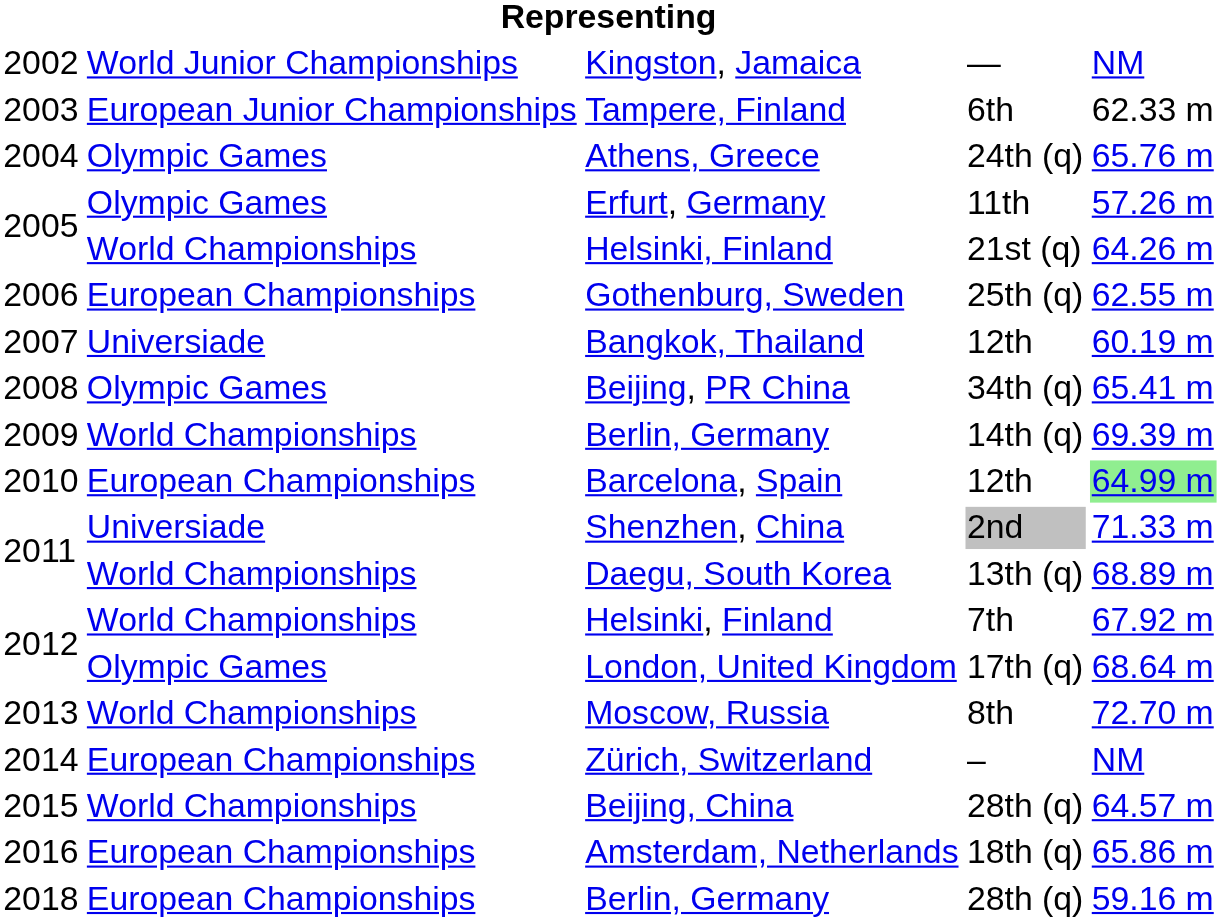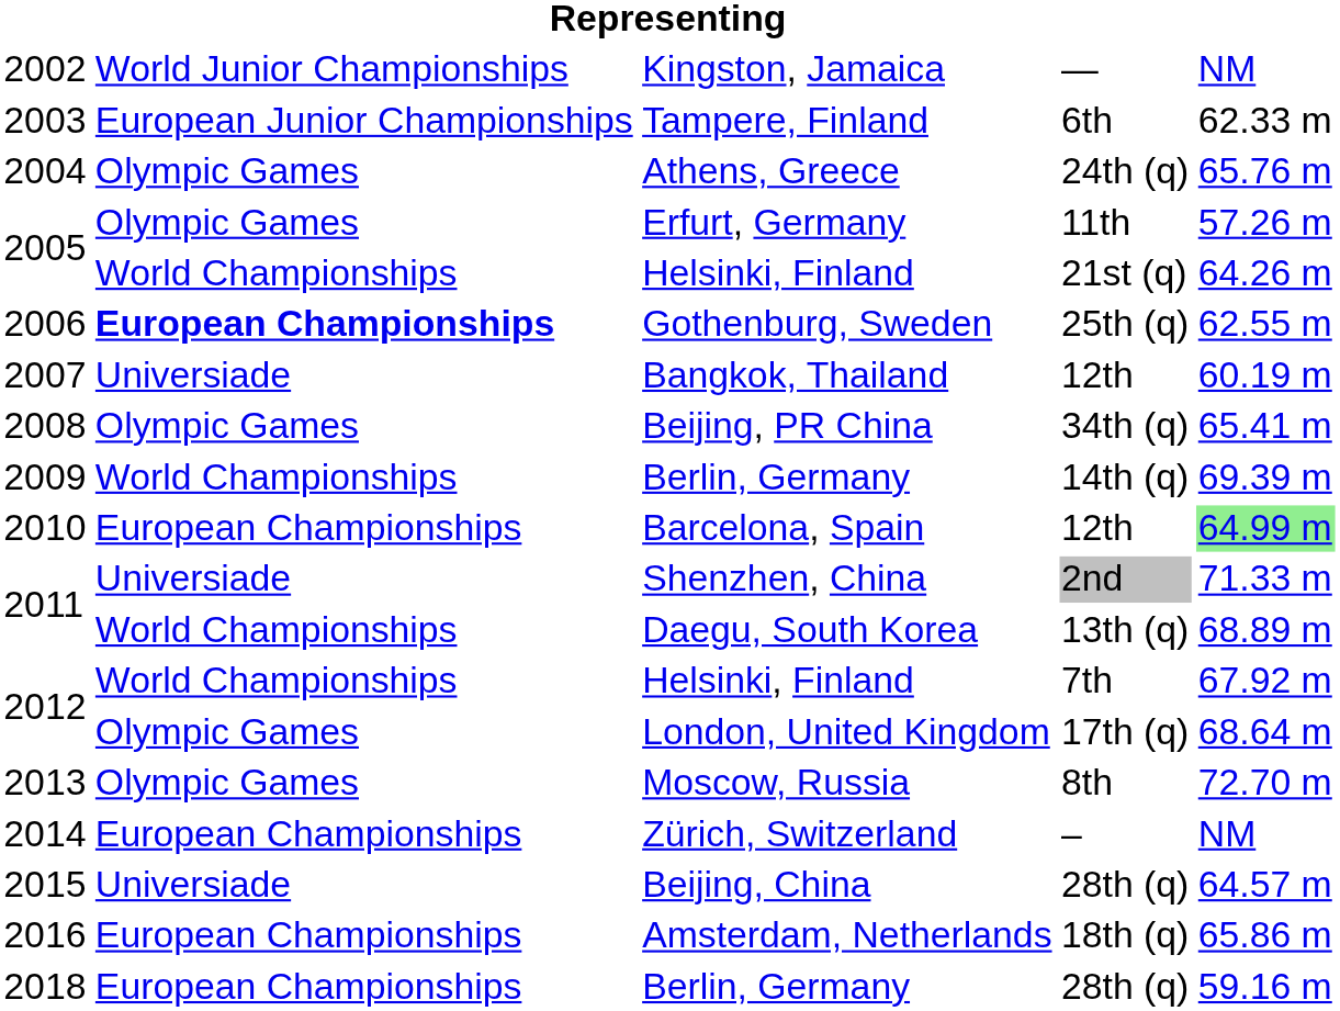Gothenburg, Sweden | column 2: normal -> bold
Moscow, Russia | column 2: World Championships -> Olympic Games
Beijing, China | column 2: World Championships -> Universiade
